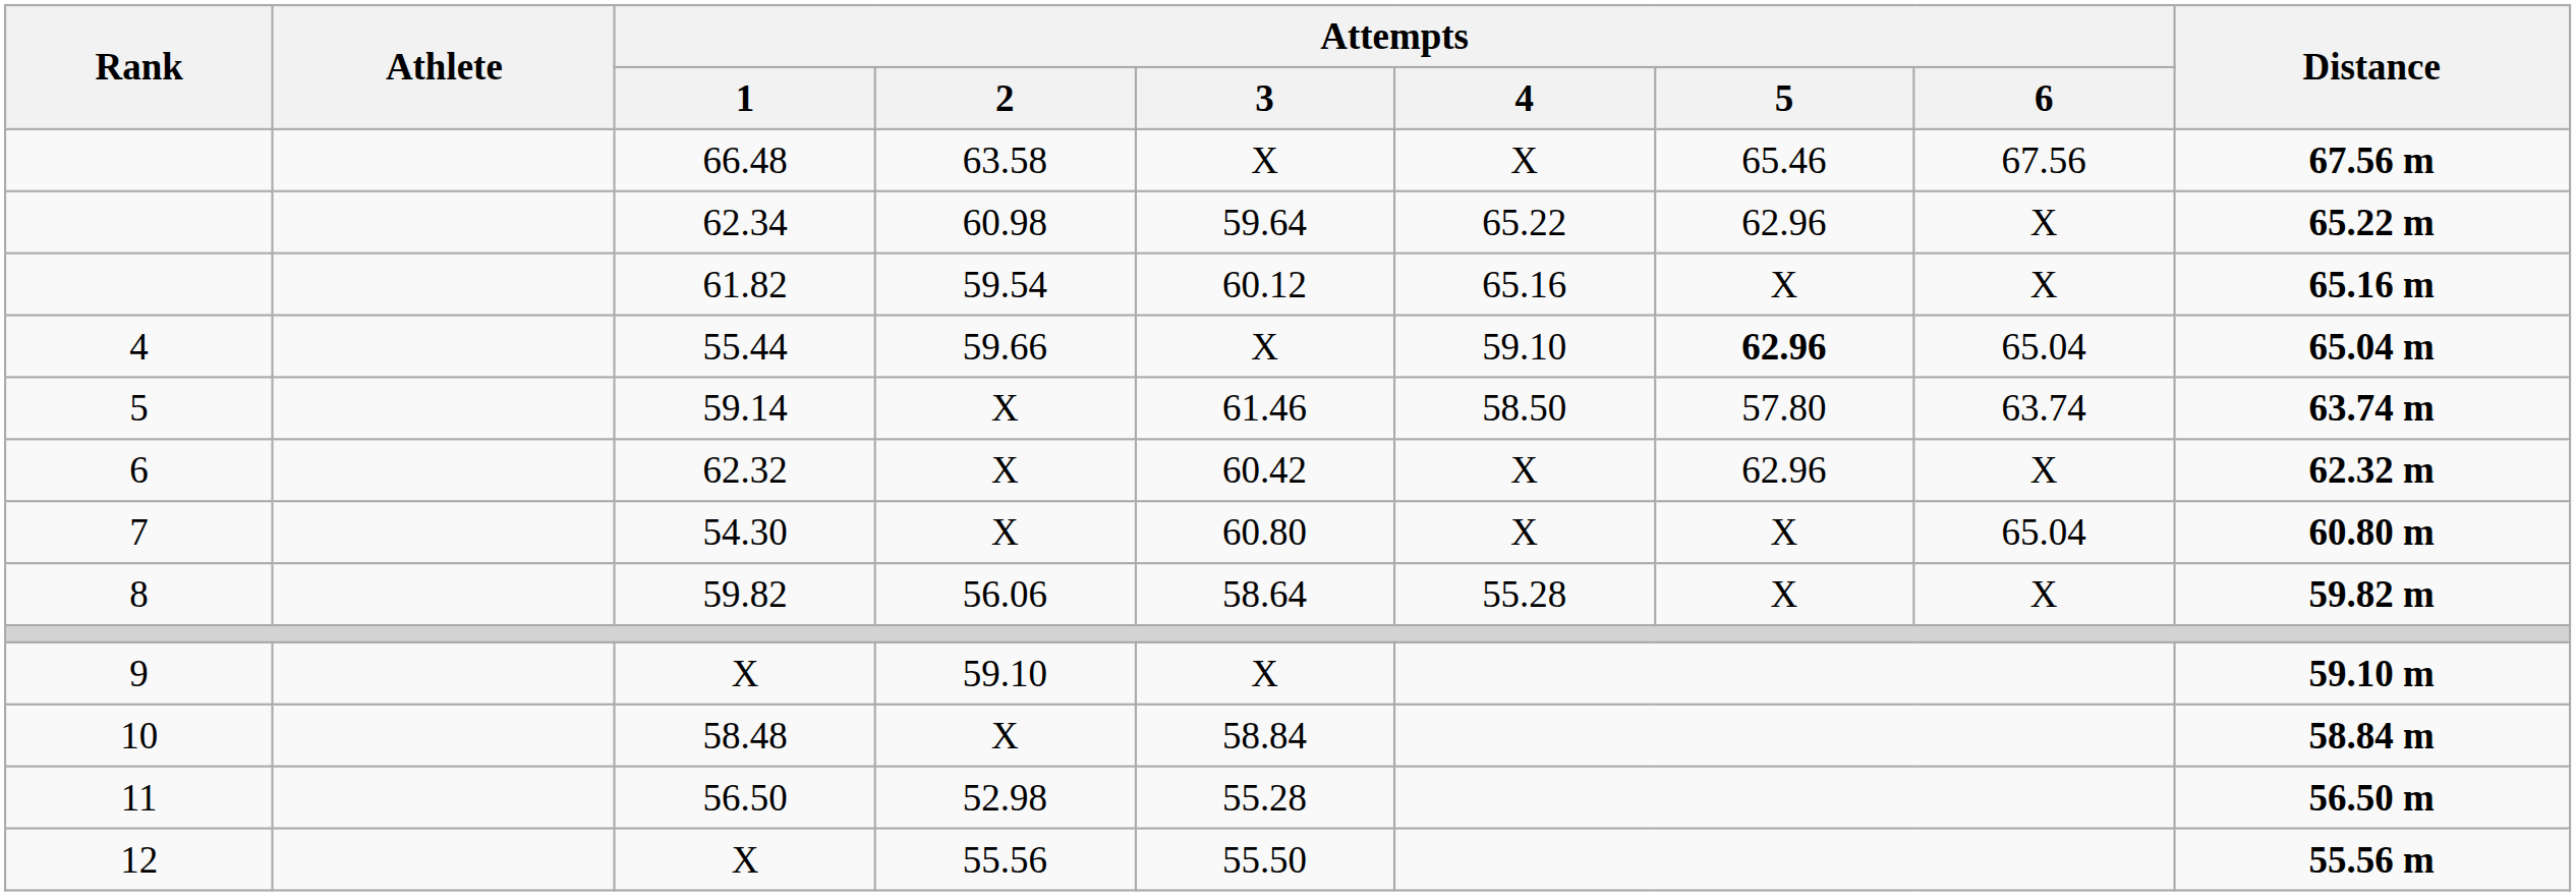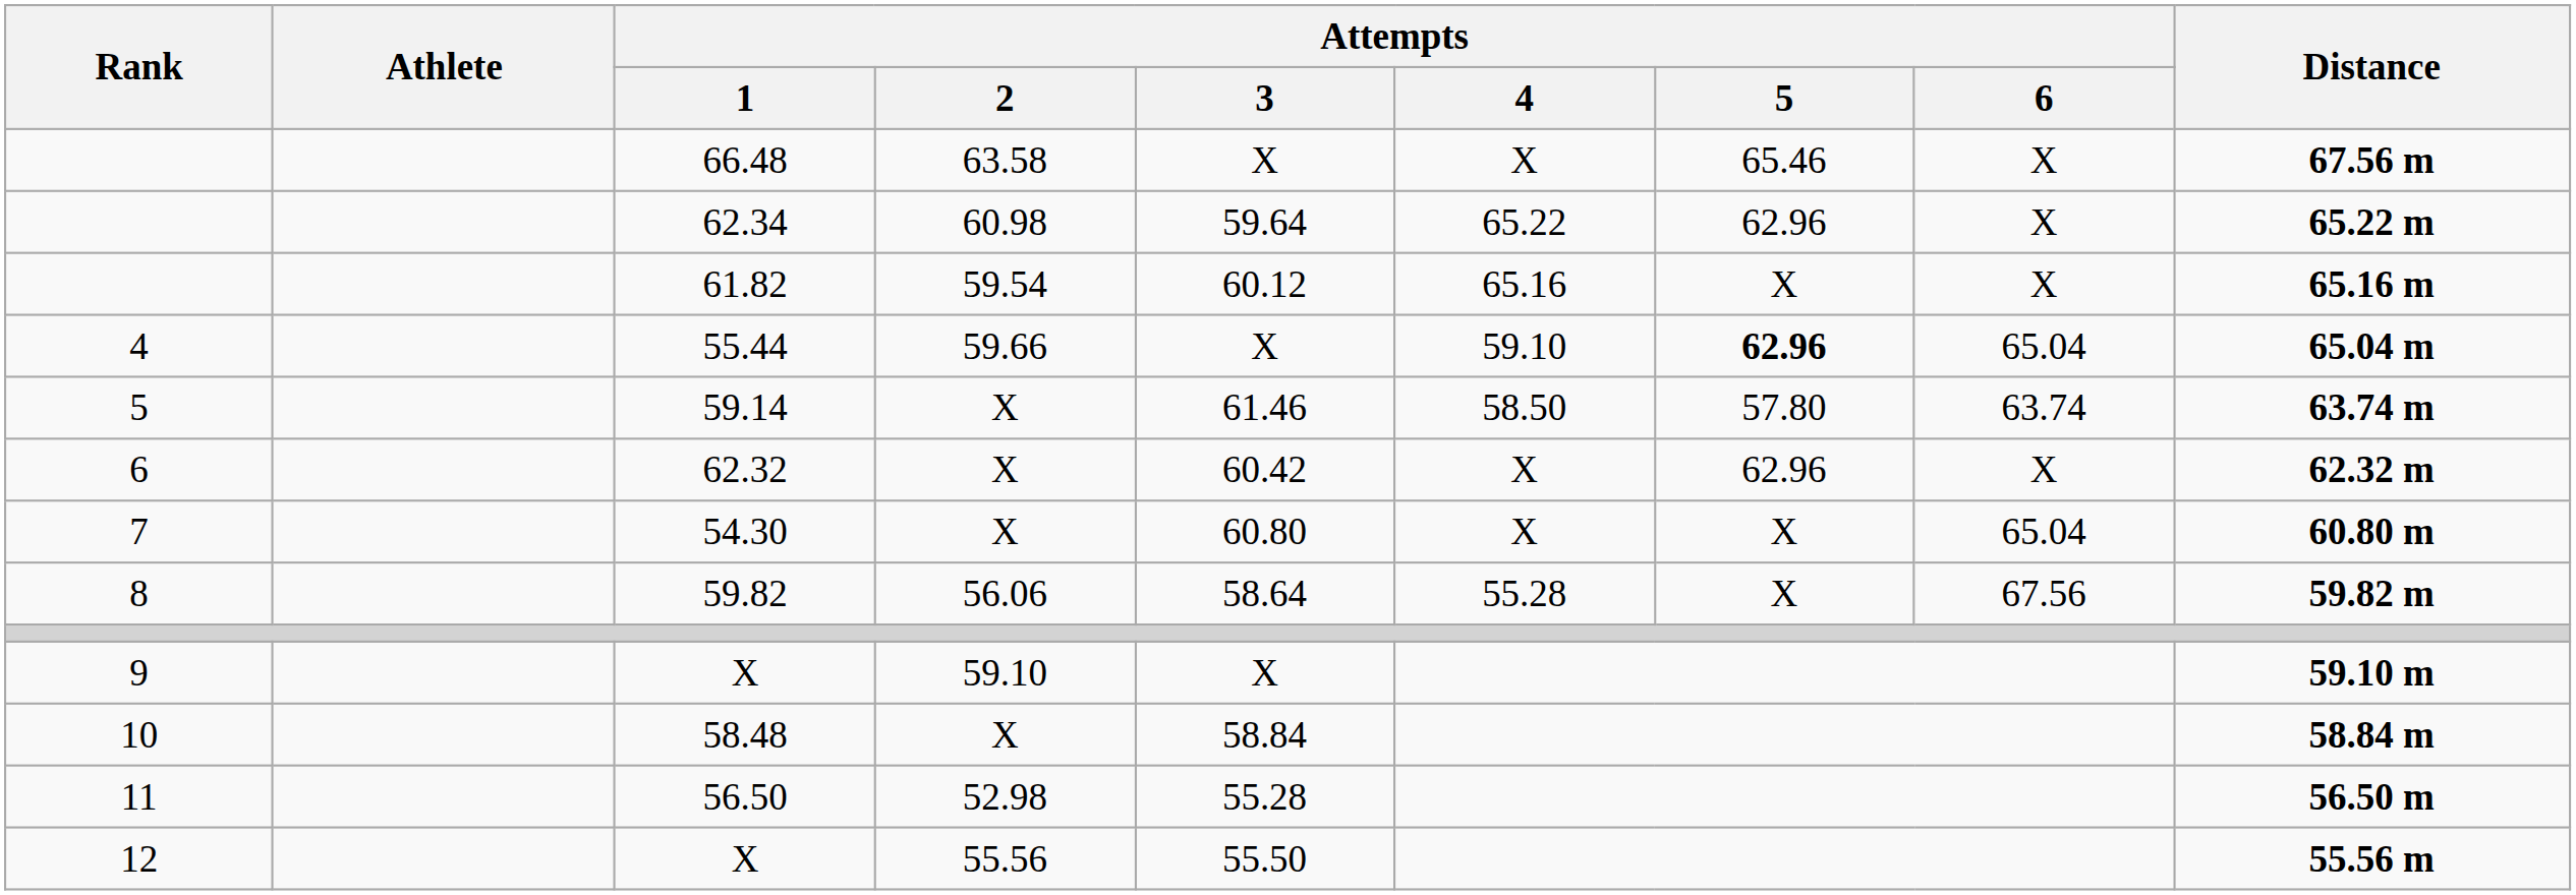66.48 | Attempts / 6: 67.56 -> X
59.82 | Attempts / 6: X -> 67.56
